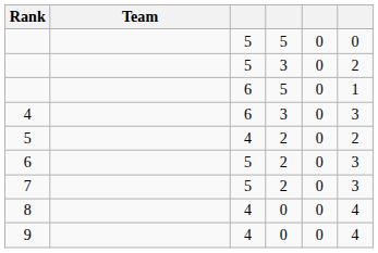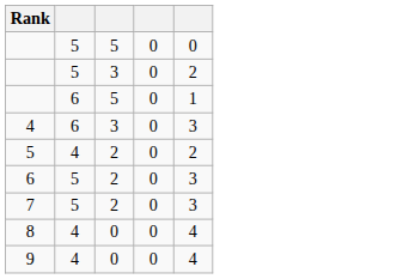- column: Team
